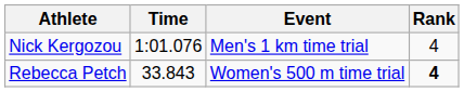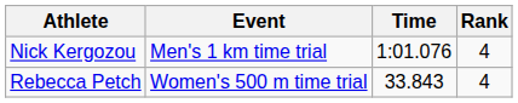columns swapped: Event <-> Time
Rebecca Petch | Rank: bold -> normal
